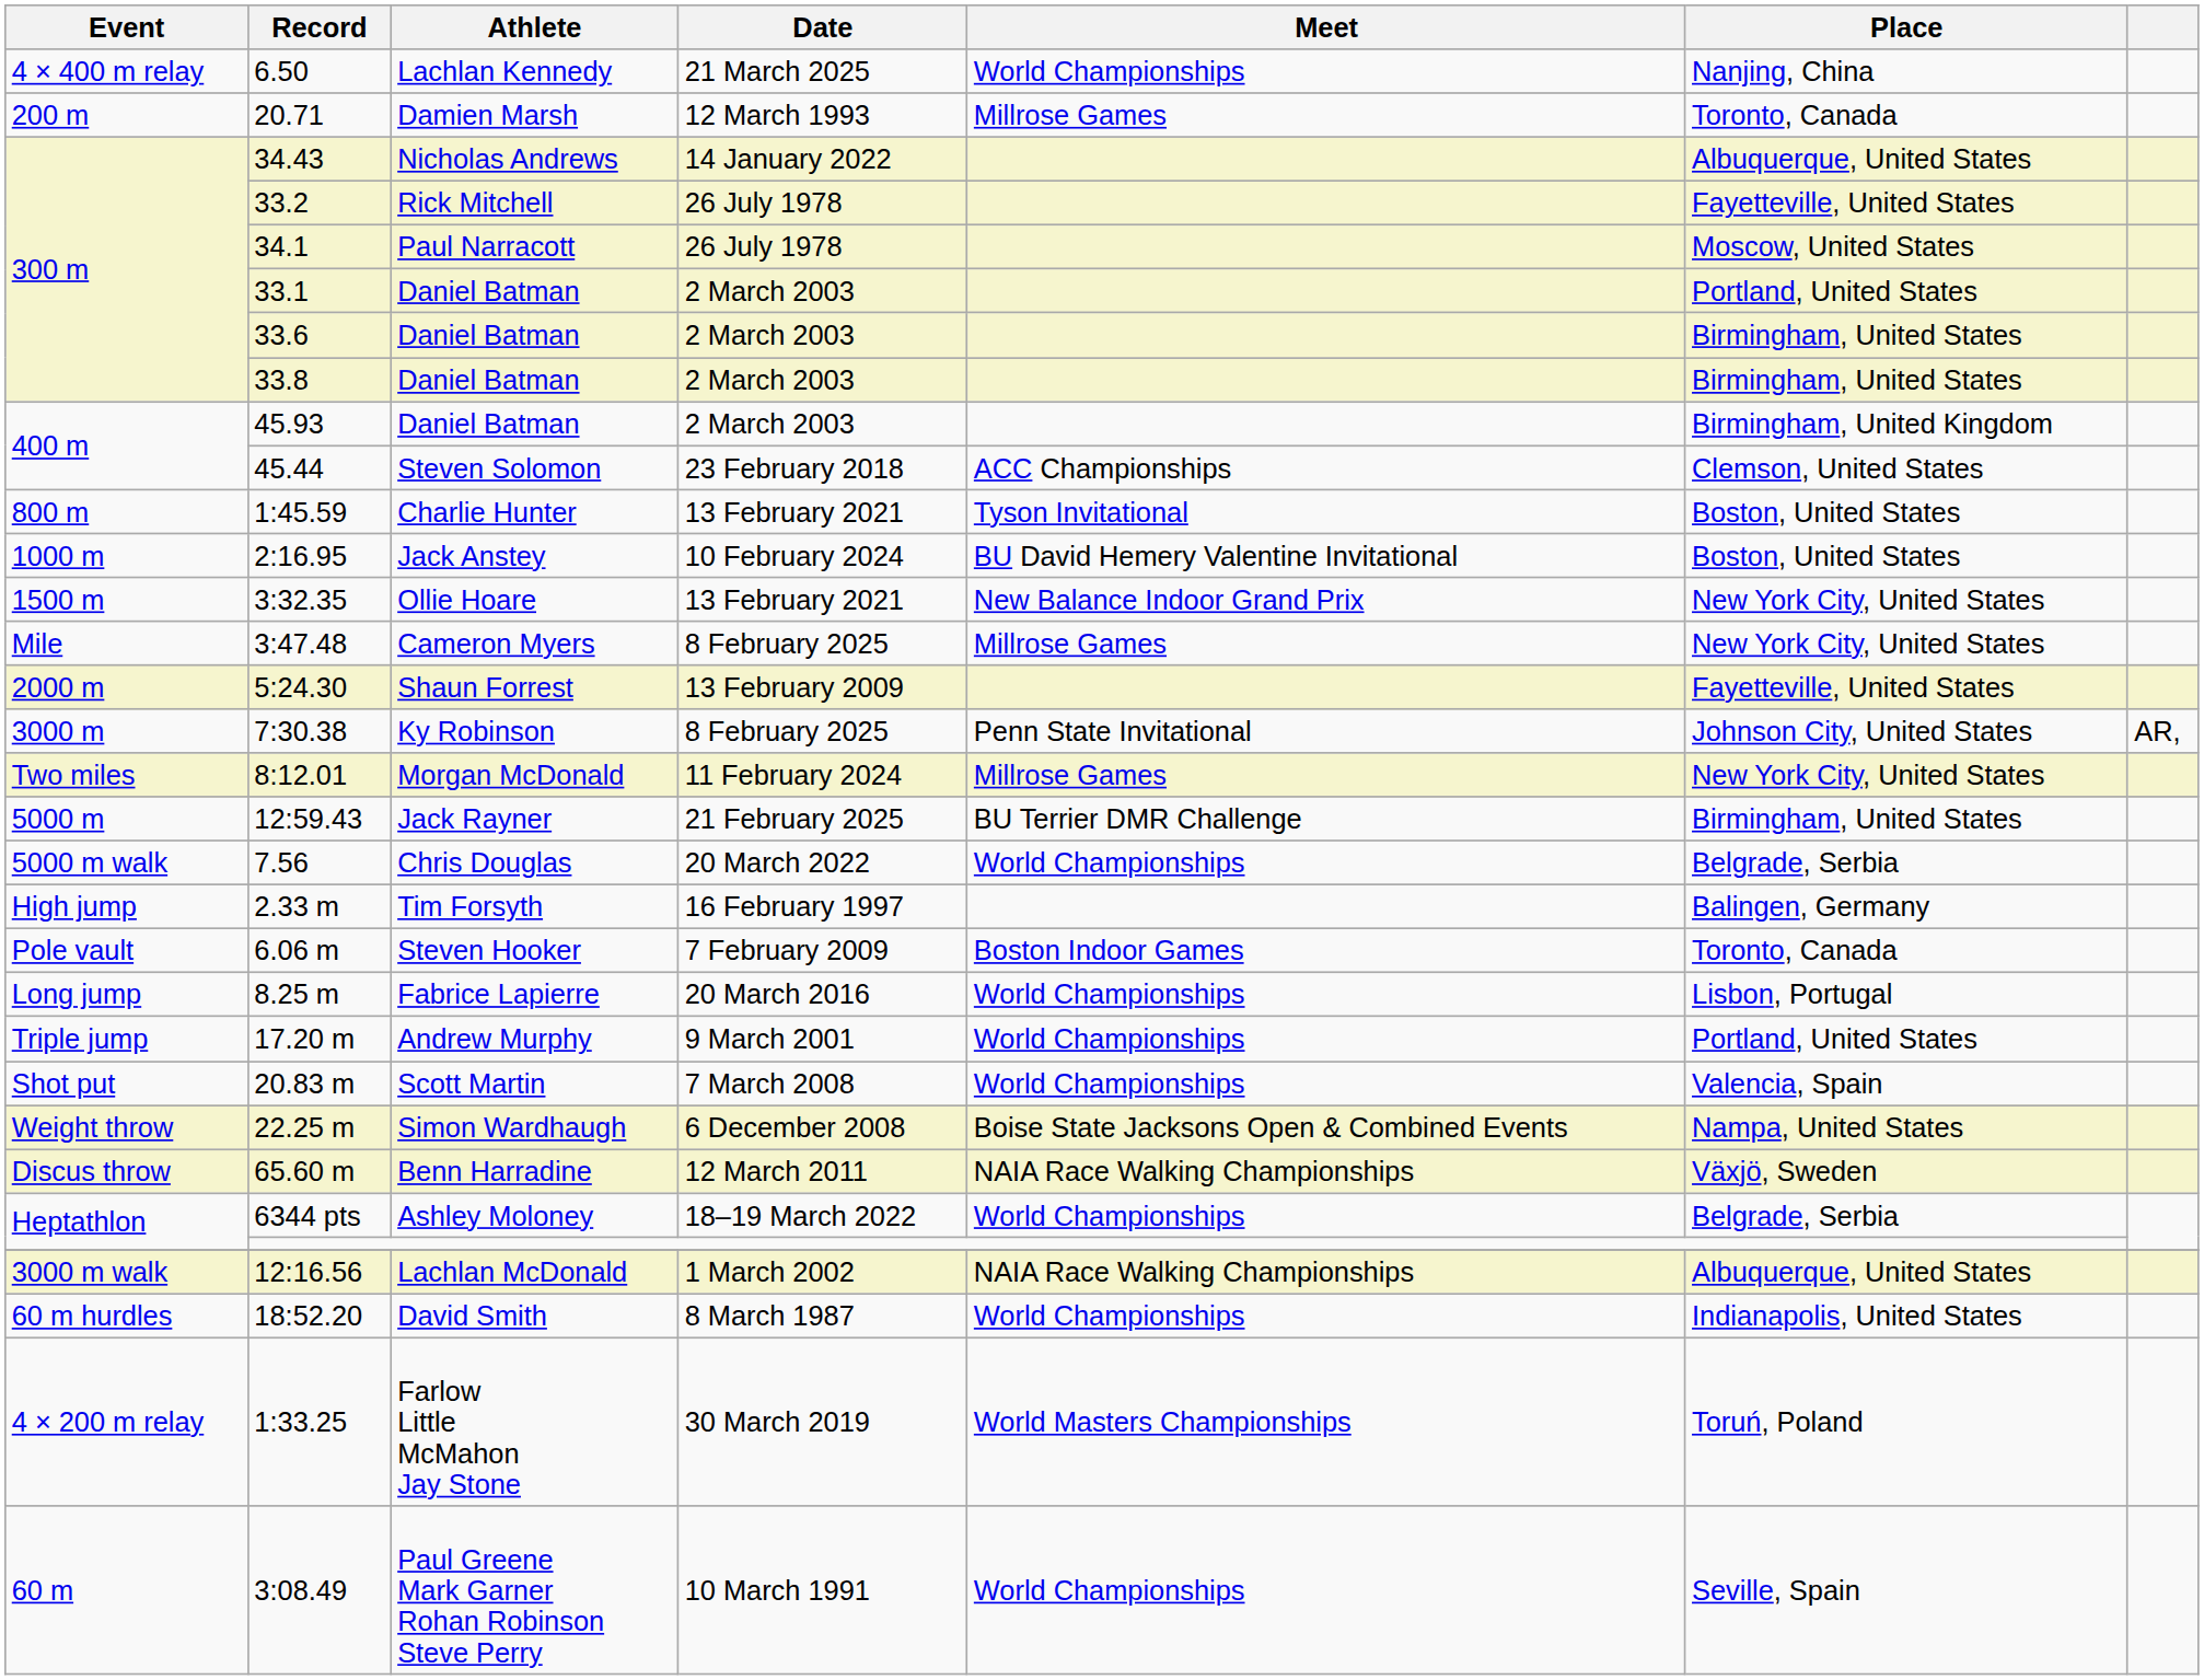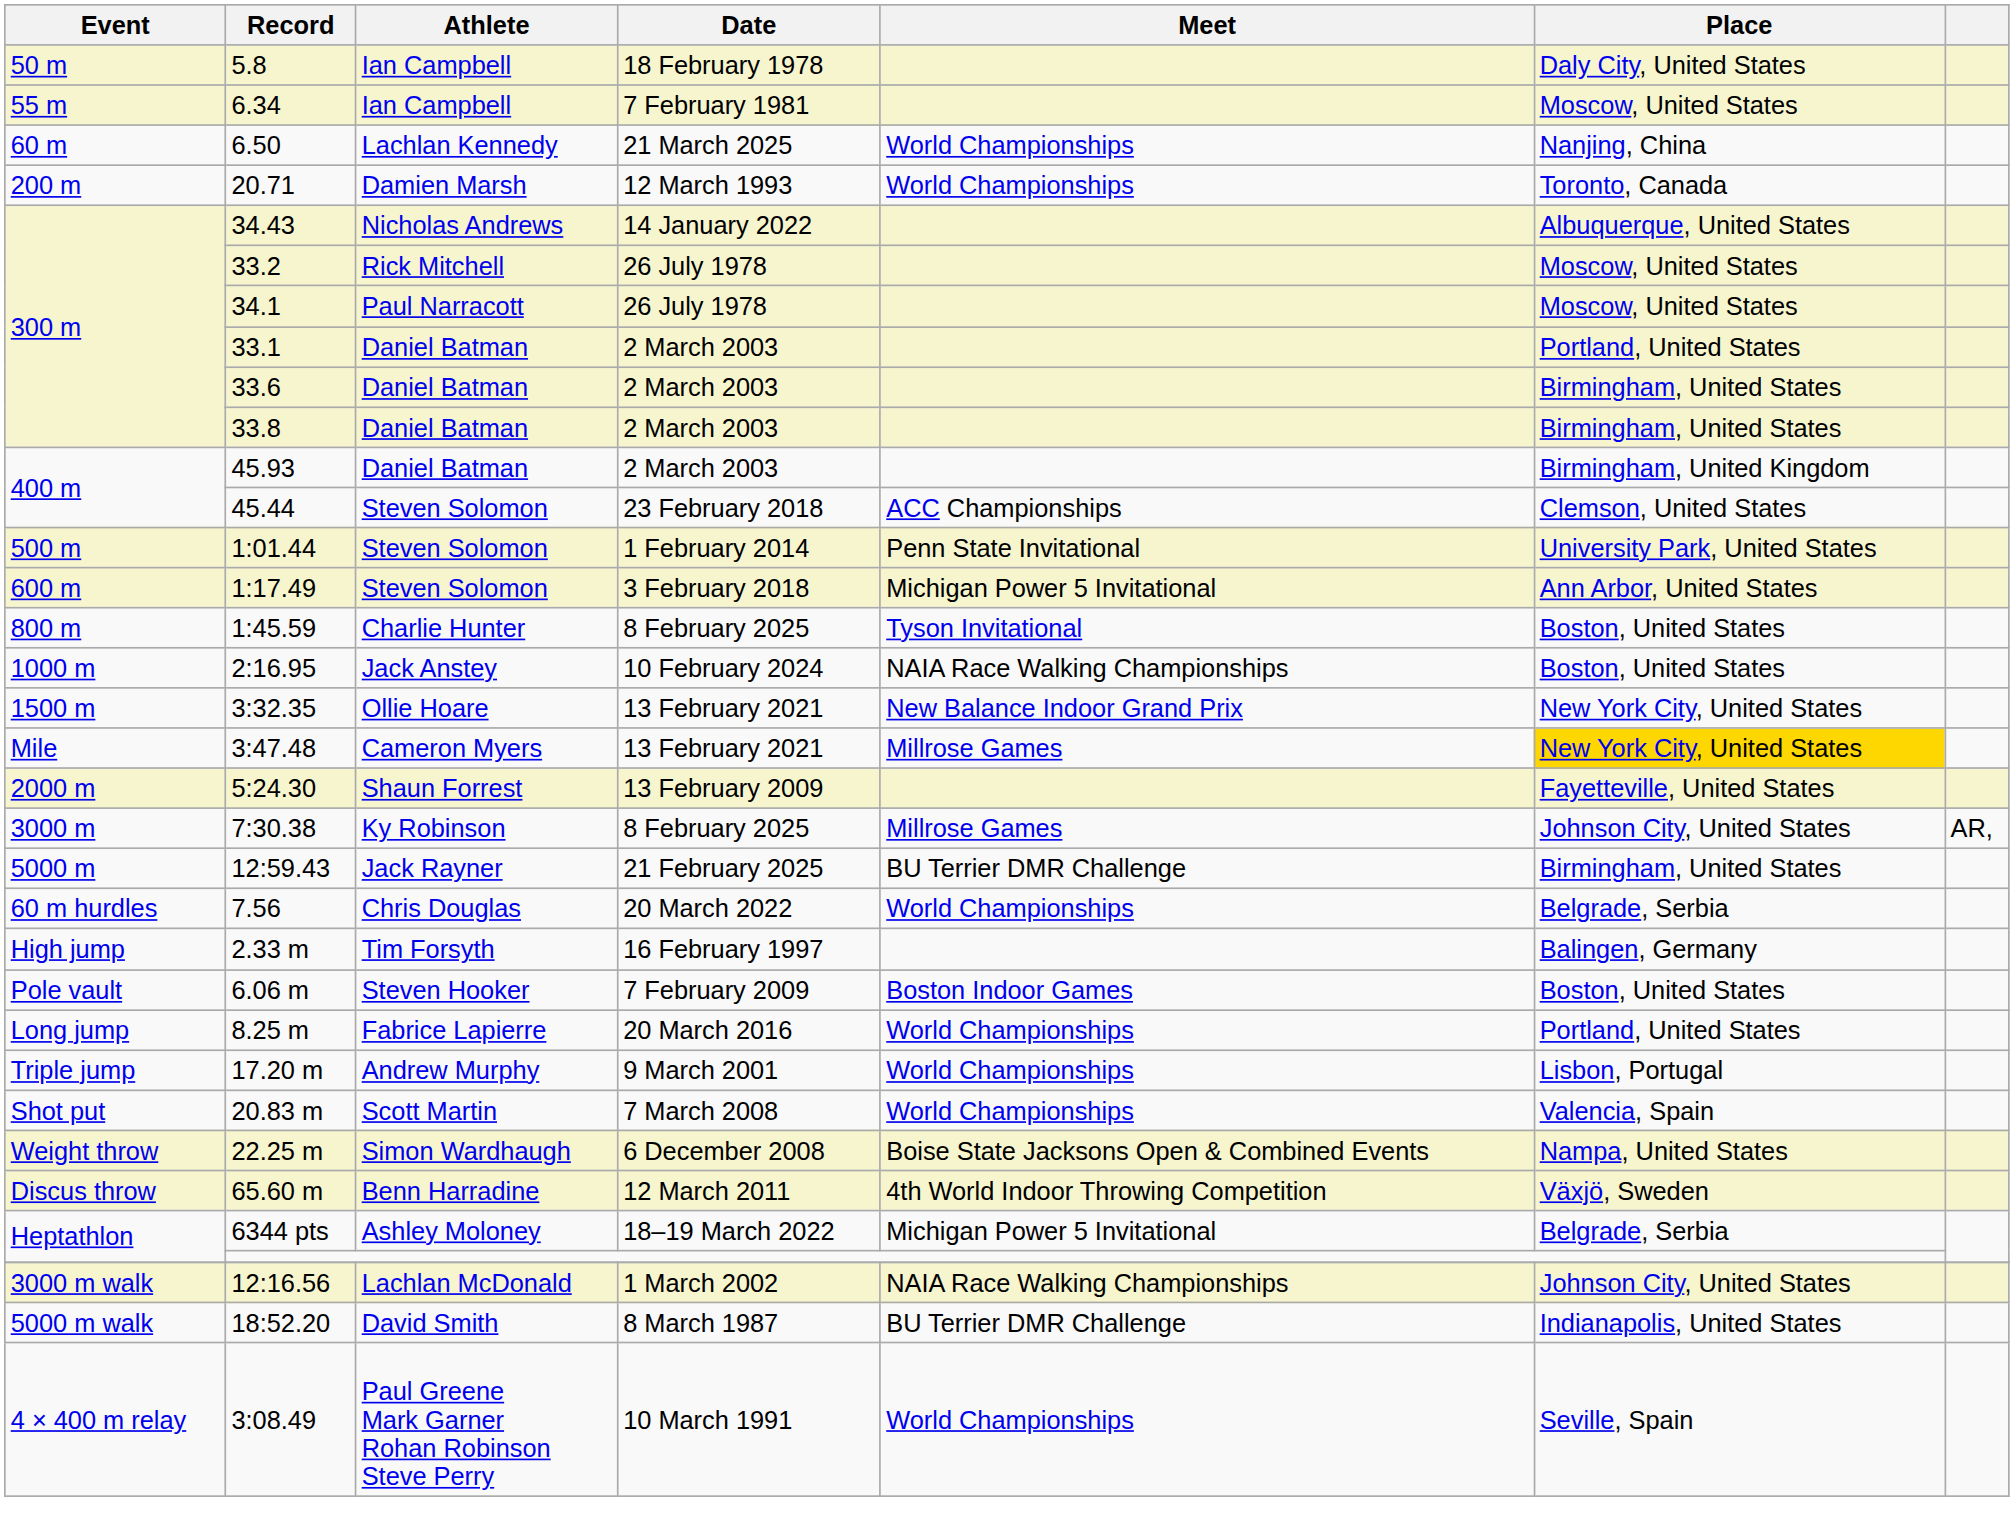+ row: 50 m | 5.8 | Ian Campbell | 18 February 1978 | Daly City, United States
+ row: 55 m | 6.34 | Ian Campbell | 7 February 1981 | Moscow, United States
6.50 | Event: 4 × 400 m relay -> 60 m
20.71 | Meet: Millrose Games -> World Championships
33.2 | Place: Fayetteville, United States -> Moscow, United States
+ row: 500 m | 1:01.44 | Steven Solomon | 1 February 2014 | Penn State Invitational | University Park, United States
+ row: 600 m | 1:17.49 | Steven Solomon | 3 February 2018 | Michigan Power 5 Invitational | Ann Arbor, United States
1:45.59 | Date: 13 February 2021 -> 8 February 2025
2:16.95 | Meet: BU David Hemery Valentine Invitational -> NAIA Race Walking Championships
3:47.48 | Date: 8 February 2025 -> 13 February 2021
3:47.48 | Place: no background -> gold background
7:30.38 | Meet: Penn State Invitational -> Millrose Games
- row: Two miles | 8:12.01 | Morgan McDonald | 11 February 2024 | Millrose Games | New York City, United States
7.56 | Event: 5000 m walk -> 60 m hurdles
6.06 m | Place: Toronto, Canada -> Boston, United States
8.25 m | Place: Lisbon, Portugal -> Portland, United States
17.20 m | Place: Portland, United States -> Lisbon, Portugal
65.60 m | Meet: NAIA Race Walking Championships -> 4th World Indoor Throwing Competition
6344 pts | Meet: World Championships -> Michigan Power 5 Invitational
12:16.56 | Place: Albuquerque, United States -> Johnson City, United States
18:52.20 | Event: 60 m hurdles -> 5000 m walk
18:52.20 | Meet: World Championships -> BU Terrier DMR Challenge
- row: 4 × 200 m relay | 1:33.25 | Farlow Little McMahon Jay Stone | 30 March 2019 | World Masters Championships | Toruń, Poland
3:08.49 | Event: 60 m -> 4 × 400 m relay
